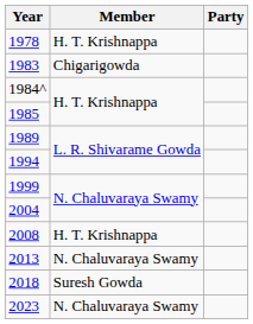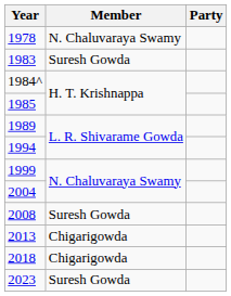1978 | Member: H. T. Krishnappa -> N. Chaluvaraya Swamy
1983 | Member: Chigarigowda -> Suresh Gowda
2008 | Member: H. T. Krishnappa -> Suresh Gowda
2013 | Member: N. Chaluvaraya Swamy -> Chigarigowda
2018 | Member: Suresh Gowda -> Chigarigowda
2023 | Member: N. Chaluvaraya Swamy -> Suresh Gowda
